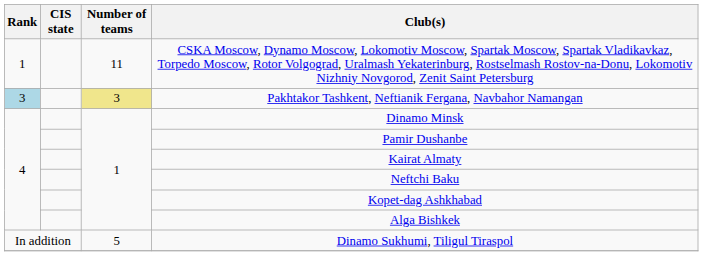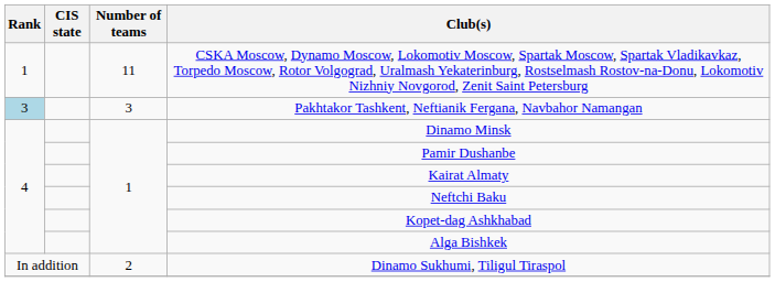Pakhtakor Tashkent, Neftianik Fergana, Navbahor Namangan | Number of teams: khaki background -> no background
Dinamo Sukhumi, Tiligul Tiraspol | Number of teams: 5 -> 2
